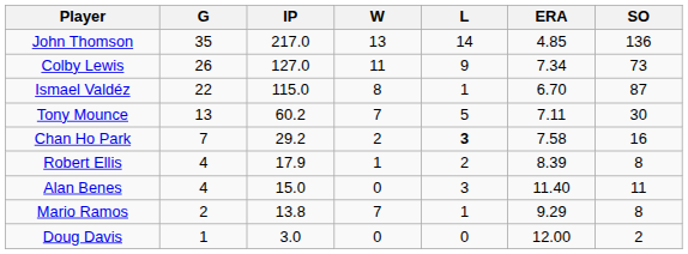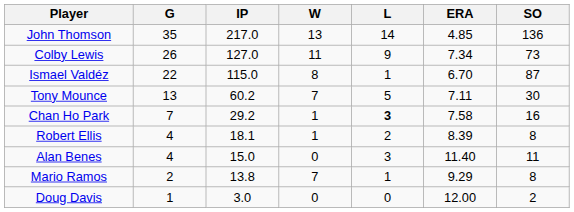Chan Ho Park | W: 2 -> 1
Robert Ellis | IP: 17.9 -> 18.1
